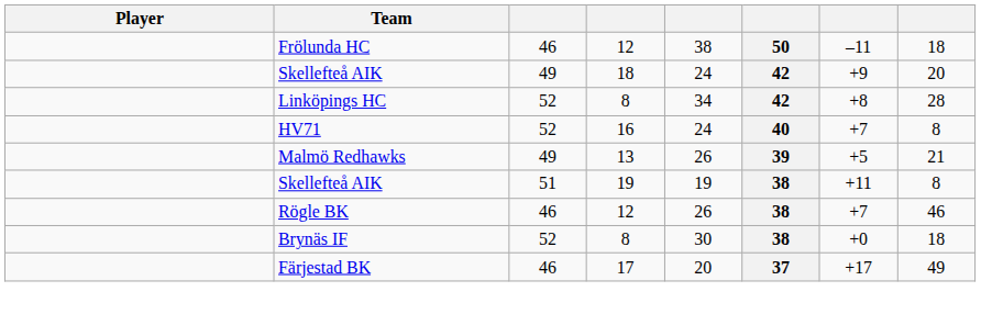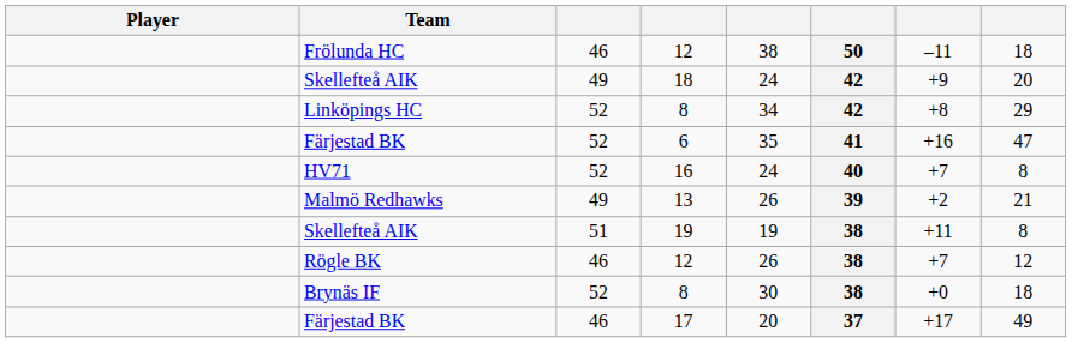Linköpings HC | column 8: 28 -> 29
+ row: Färjestad BK | 52 | 6 | 35 | 41 | +16 | 47
Malmö Redhawks | column 7: +5 -> +2
Rögle BK | column 8: 46 -> 12
